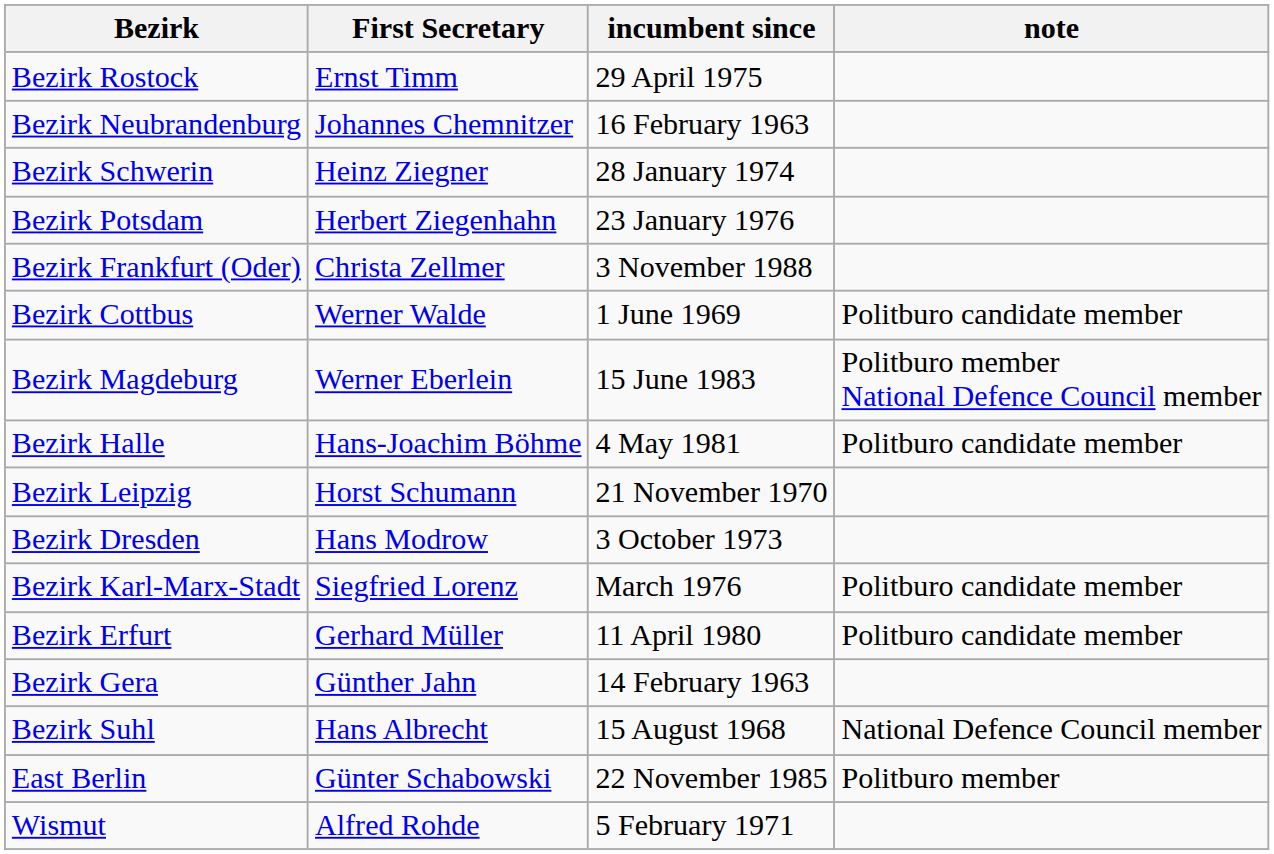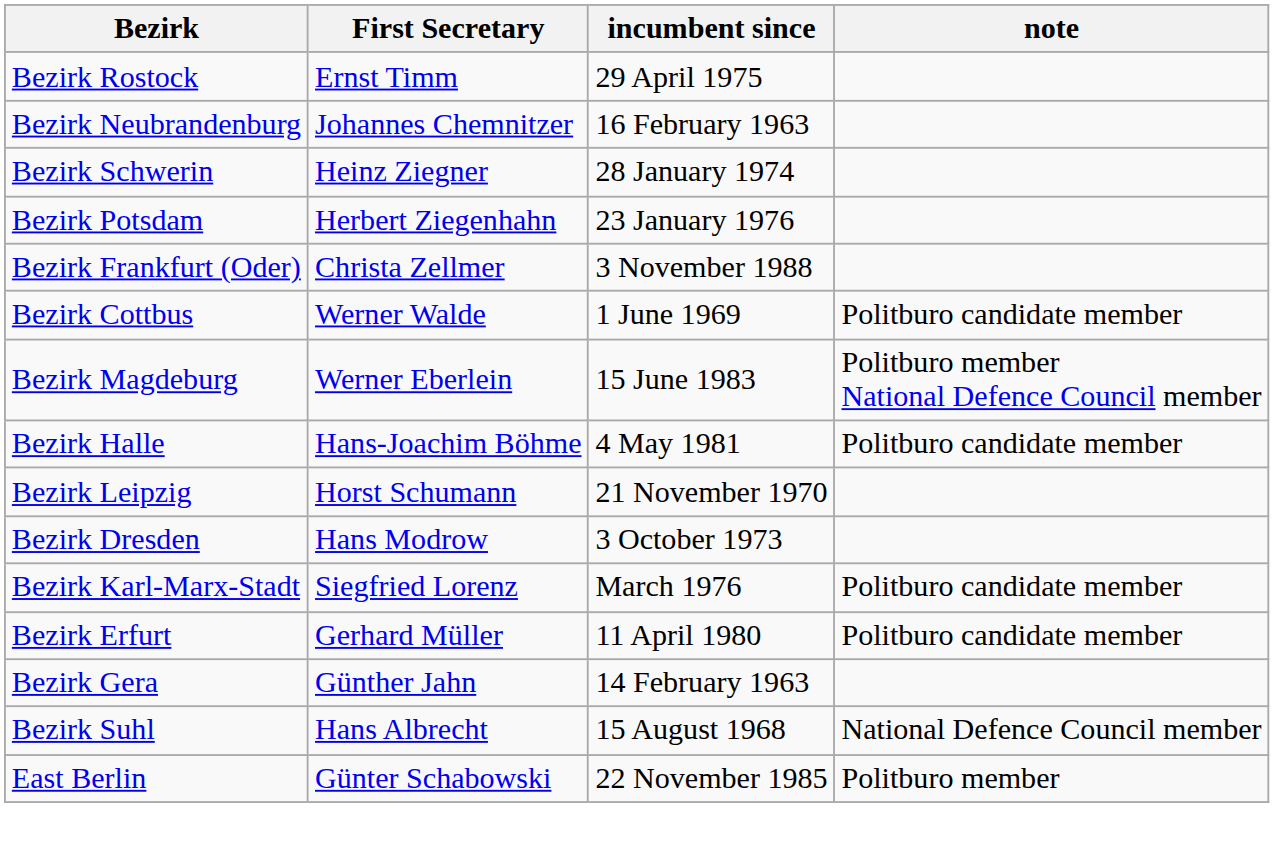- row: Wismut | Alfred Rohde | 5 February 1971
